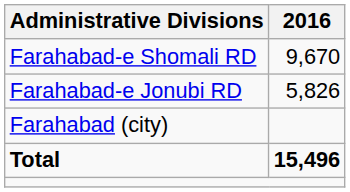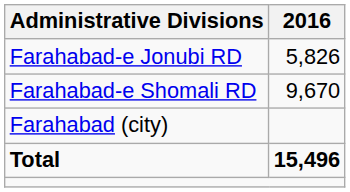rows swapped: Farahabad-e Jonubi RD <-> Farahabad-e Shomali RD
